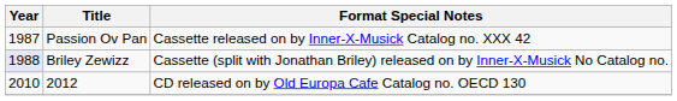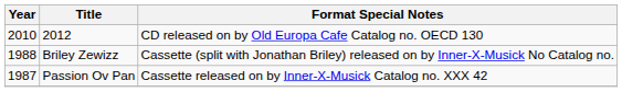rows swapped: Passion Ov Pan <-> 2012
Briley Zewizz | Year: lavender background -> no background
